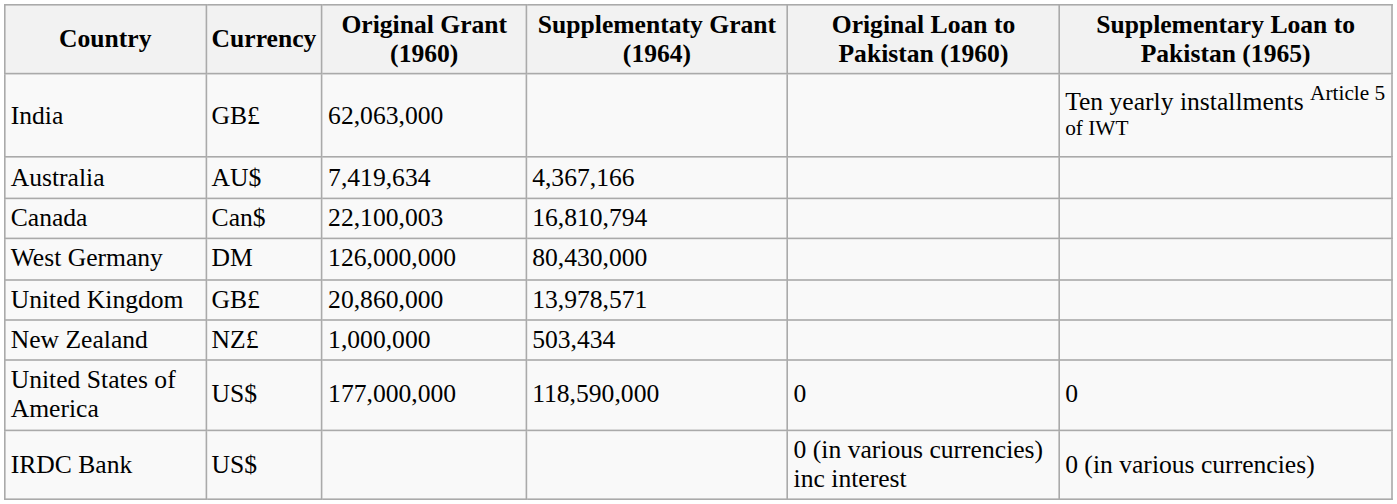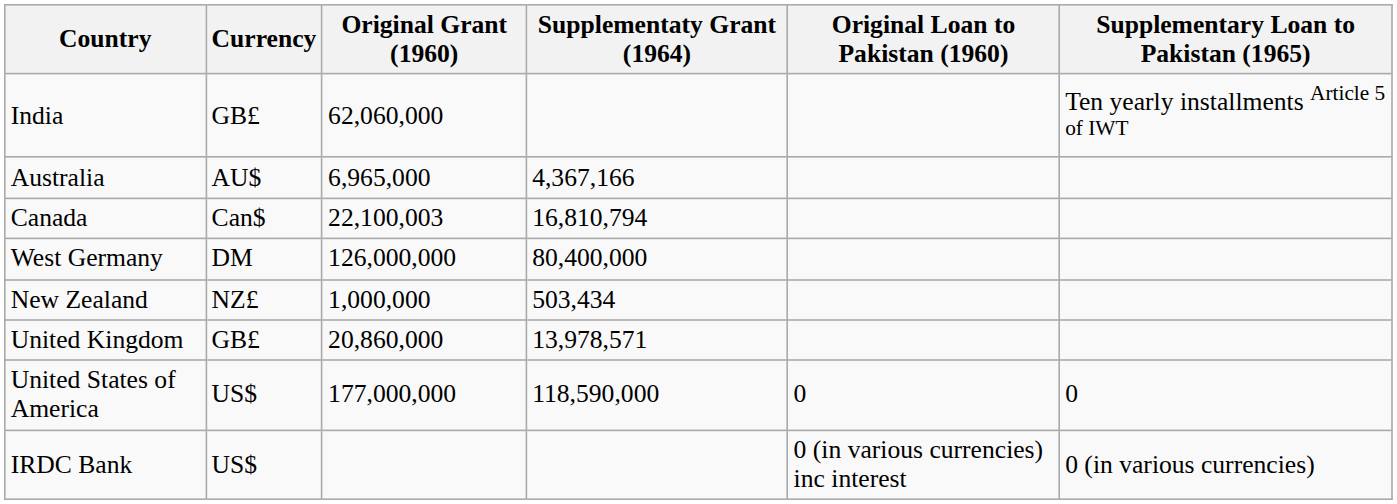India | Original Grant (1960): 62,063,000 -> 62,060,000
Australia | Original Grant (1960): 7,419,634 -> 6,965,000
West Germany | Supplementaty Grant (1964): 80,430,000 -> 80,400,000
rows swapped: New Zealand <-> United Kingdom
